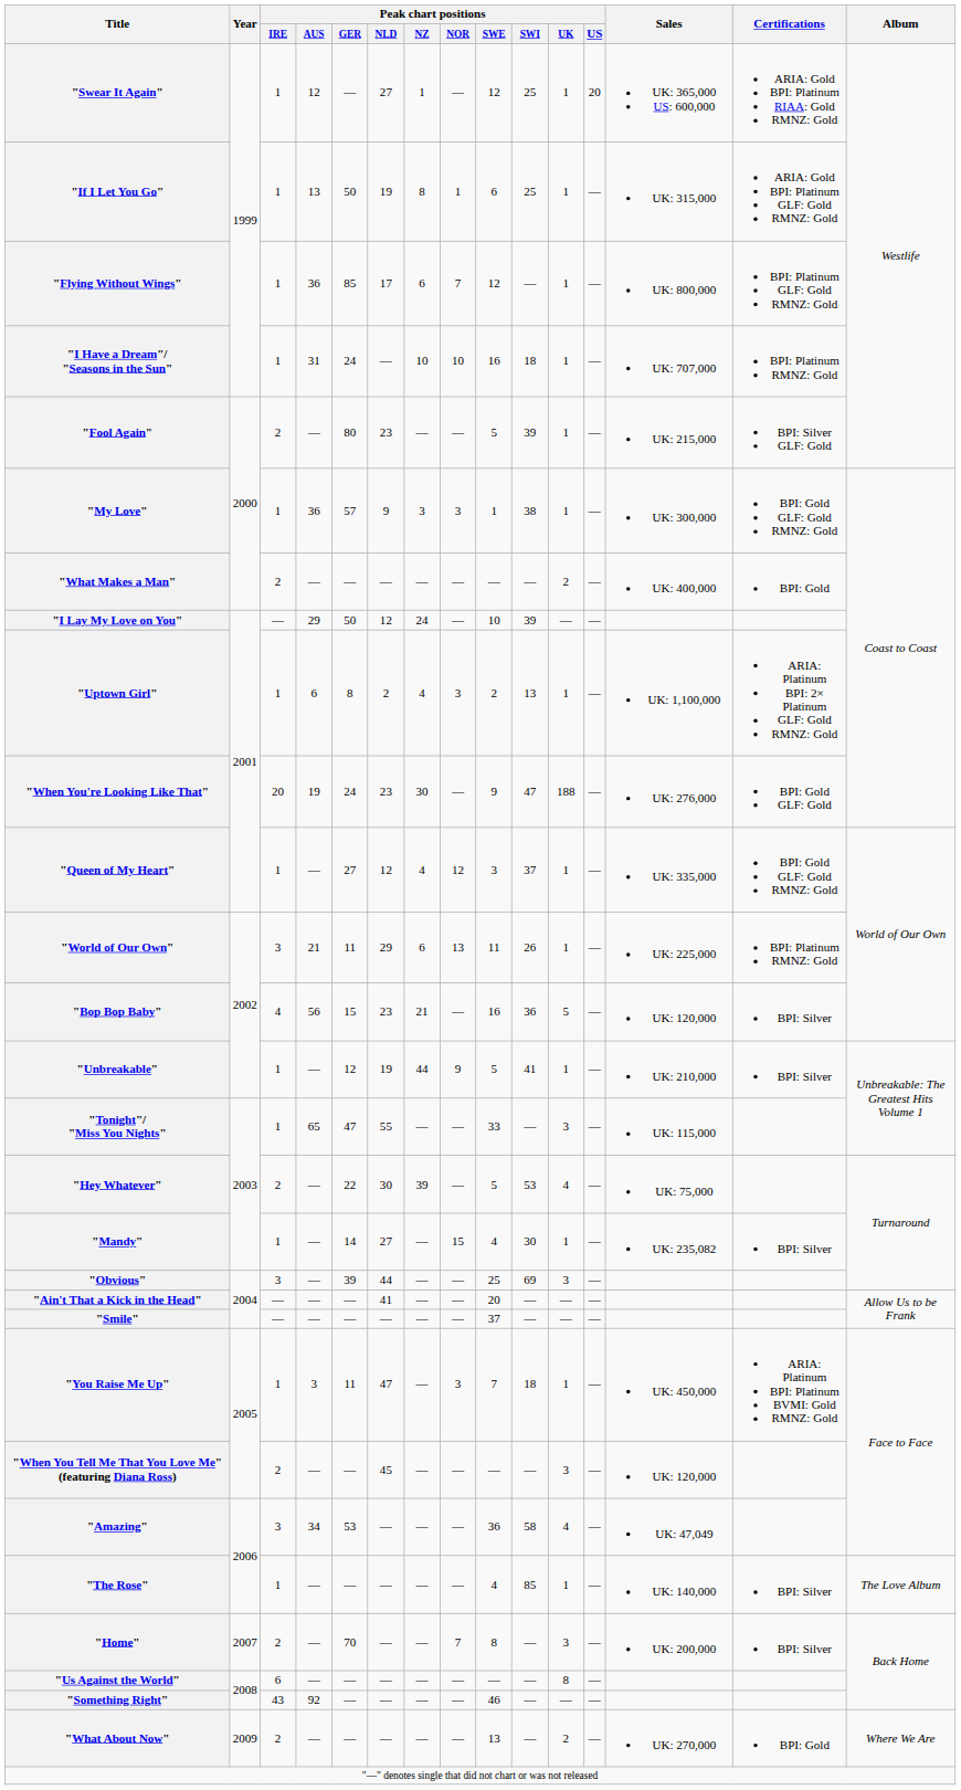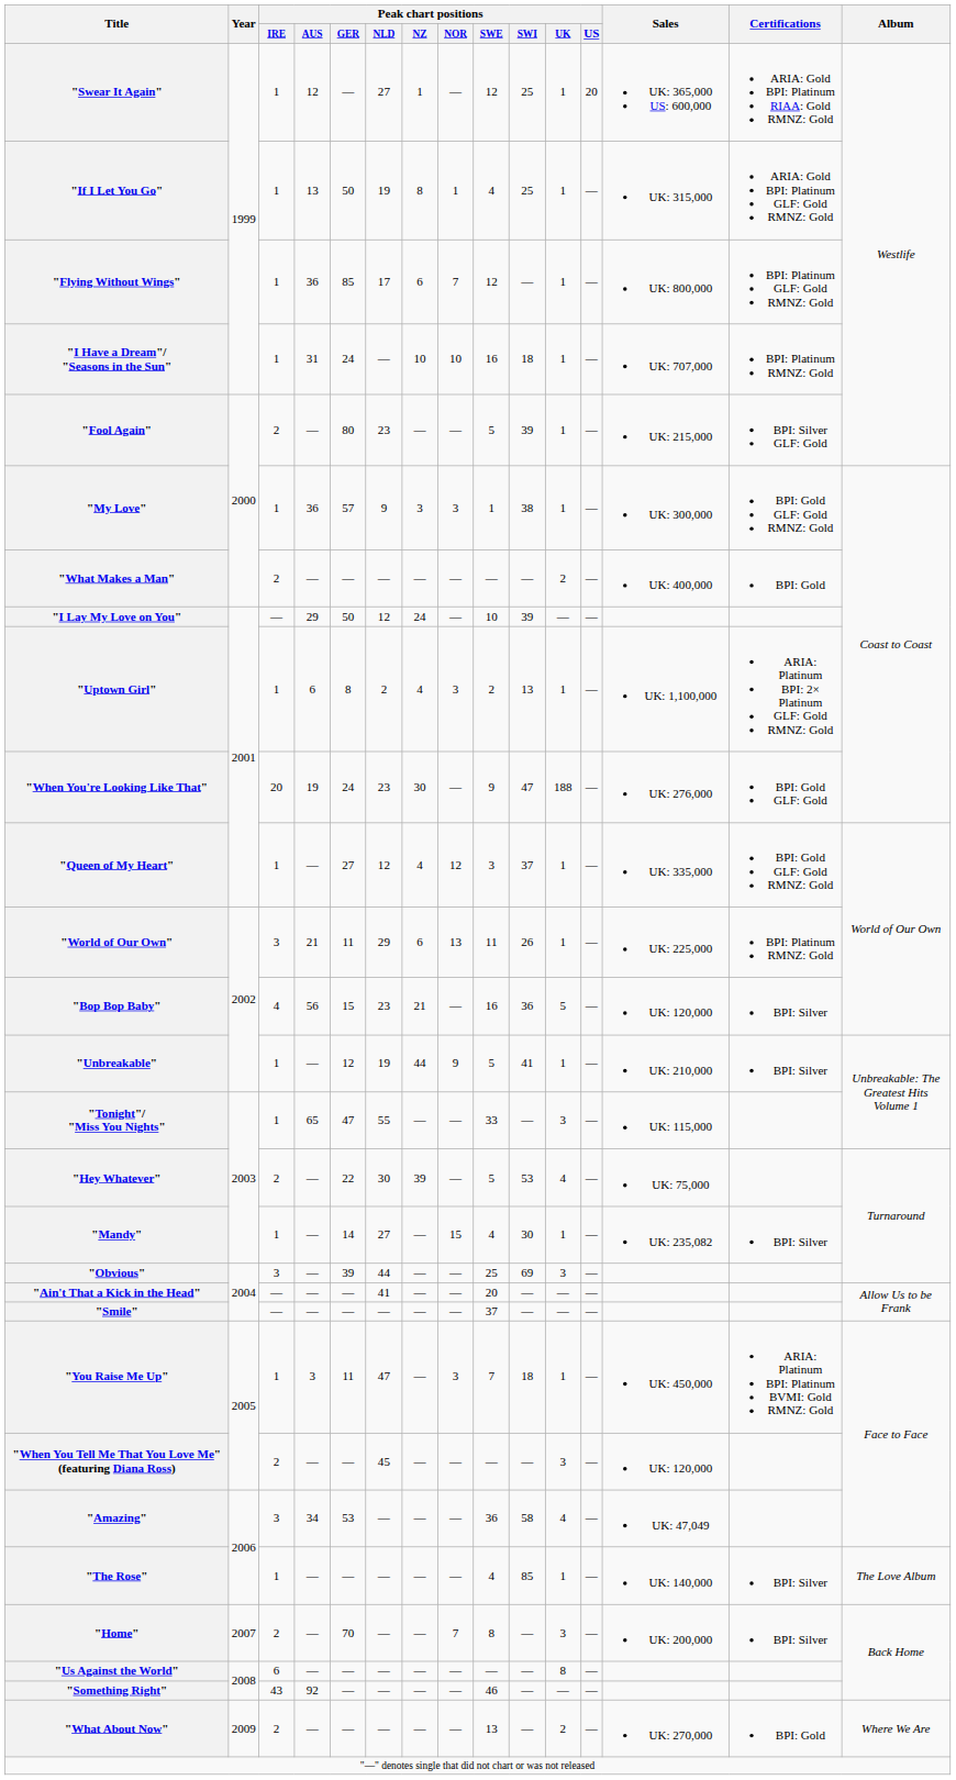"If I Let You Go" | Peak chart positions / SWE: 6 -> 4
